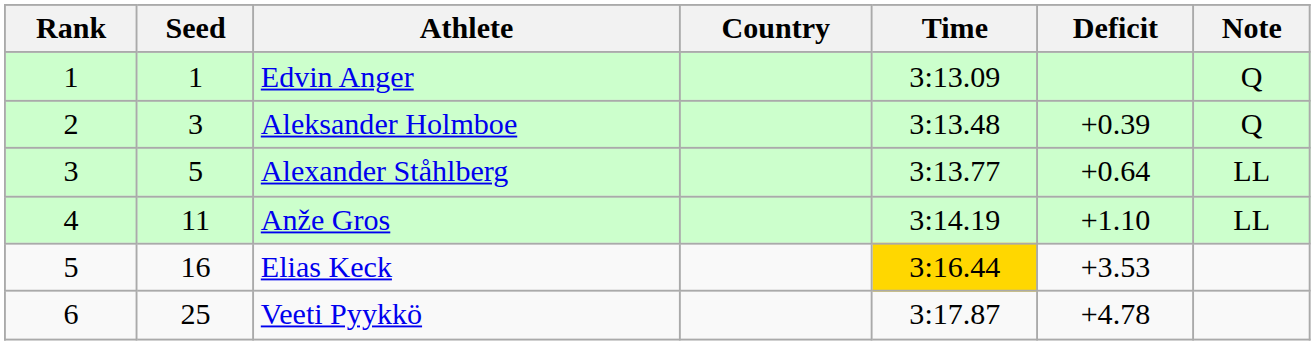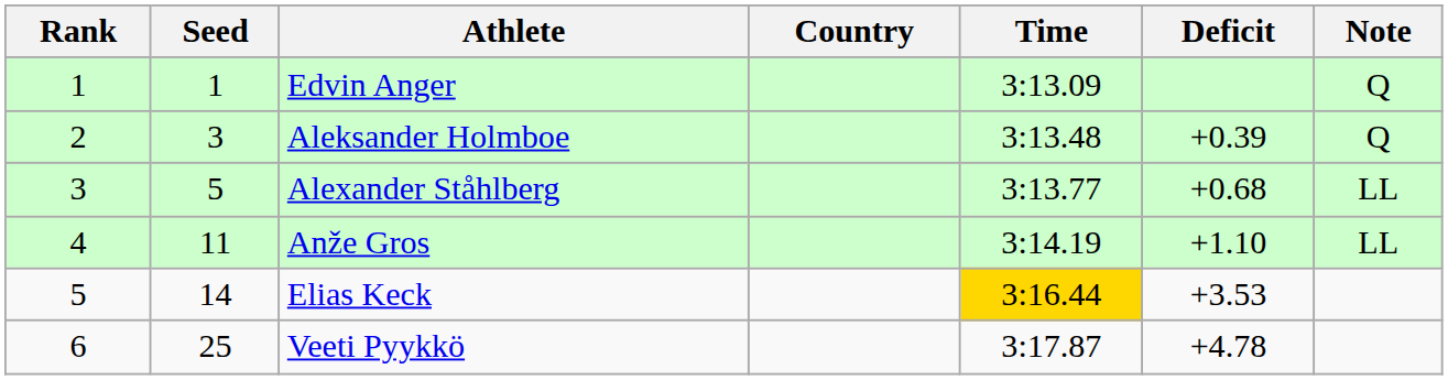Alexander Ståhlberg | Deficit: +0.64 -> +0.68
Elias Keck | Seed: 16 -> 14
